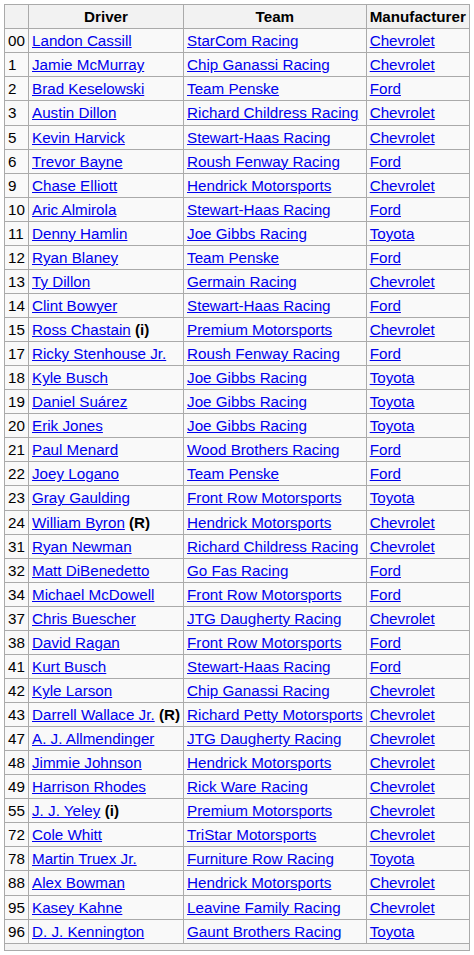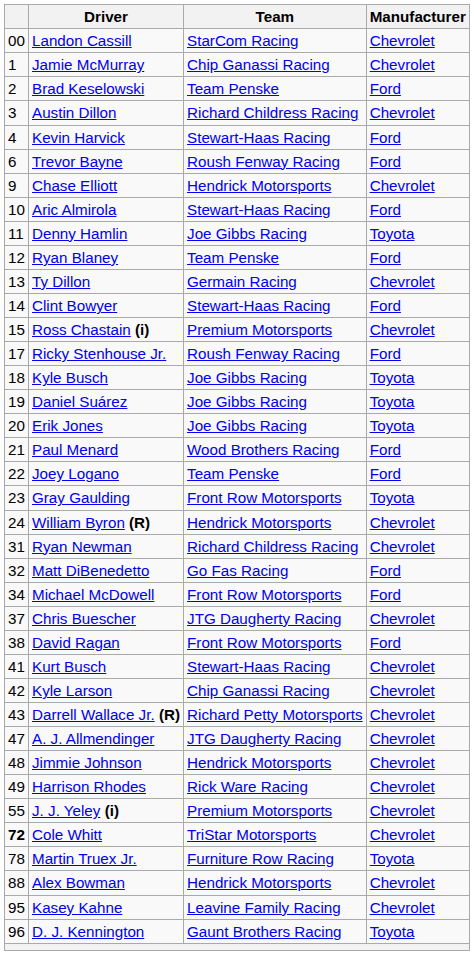Kevin Harvick | column 1: 5 -> 4
Kevin Harvick | Manufacturer: Chevrolet -> Ford
Kurt Busch | Manufacturer: Ford -> Chevrolet
Cole Whitt | column 1: normal -> bold
